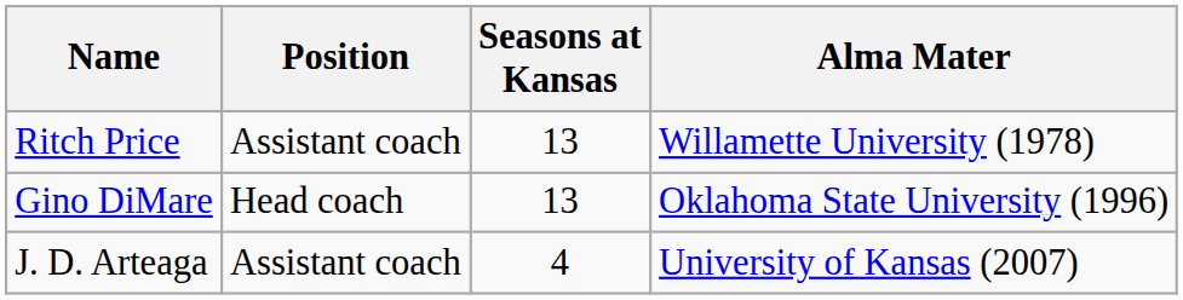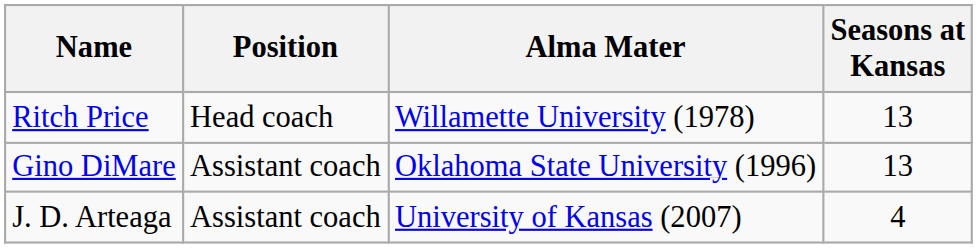columns swapped: Seasons at Kansas <-> Alma Mater
Ritch Price | Position: Assistant coach -> Head coach
Gino DiMare | Position: Head coach -> Assistant coach
